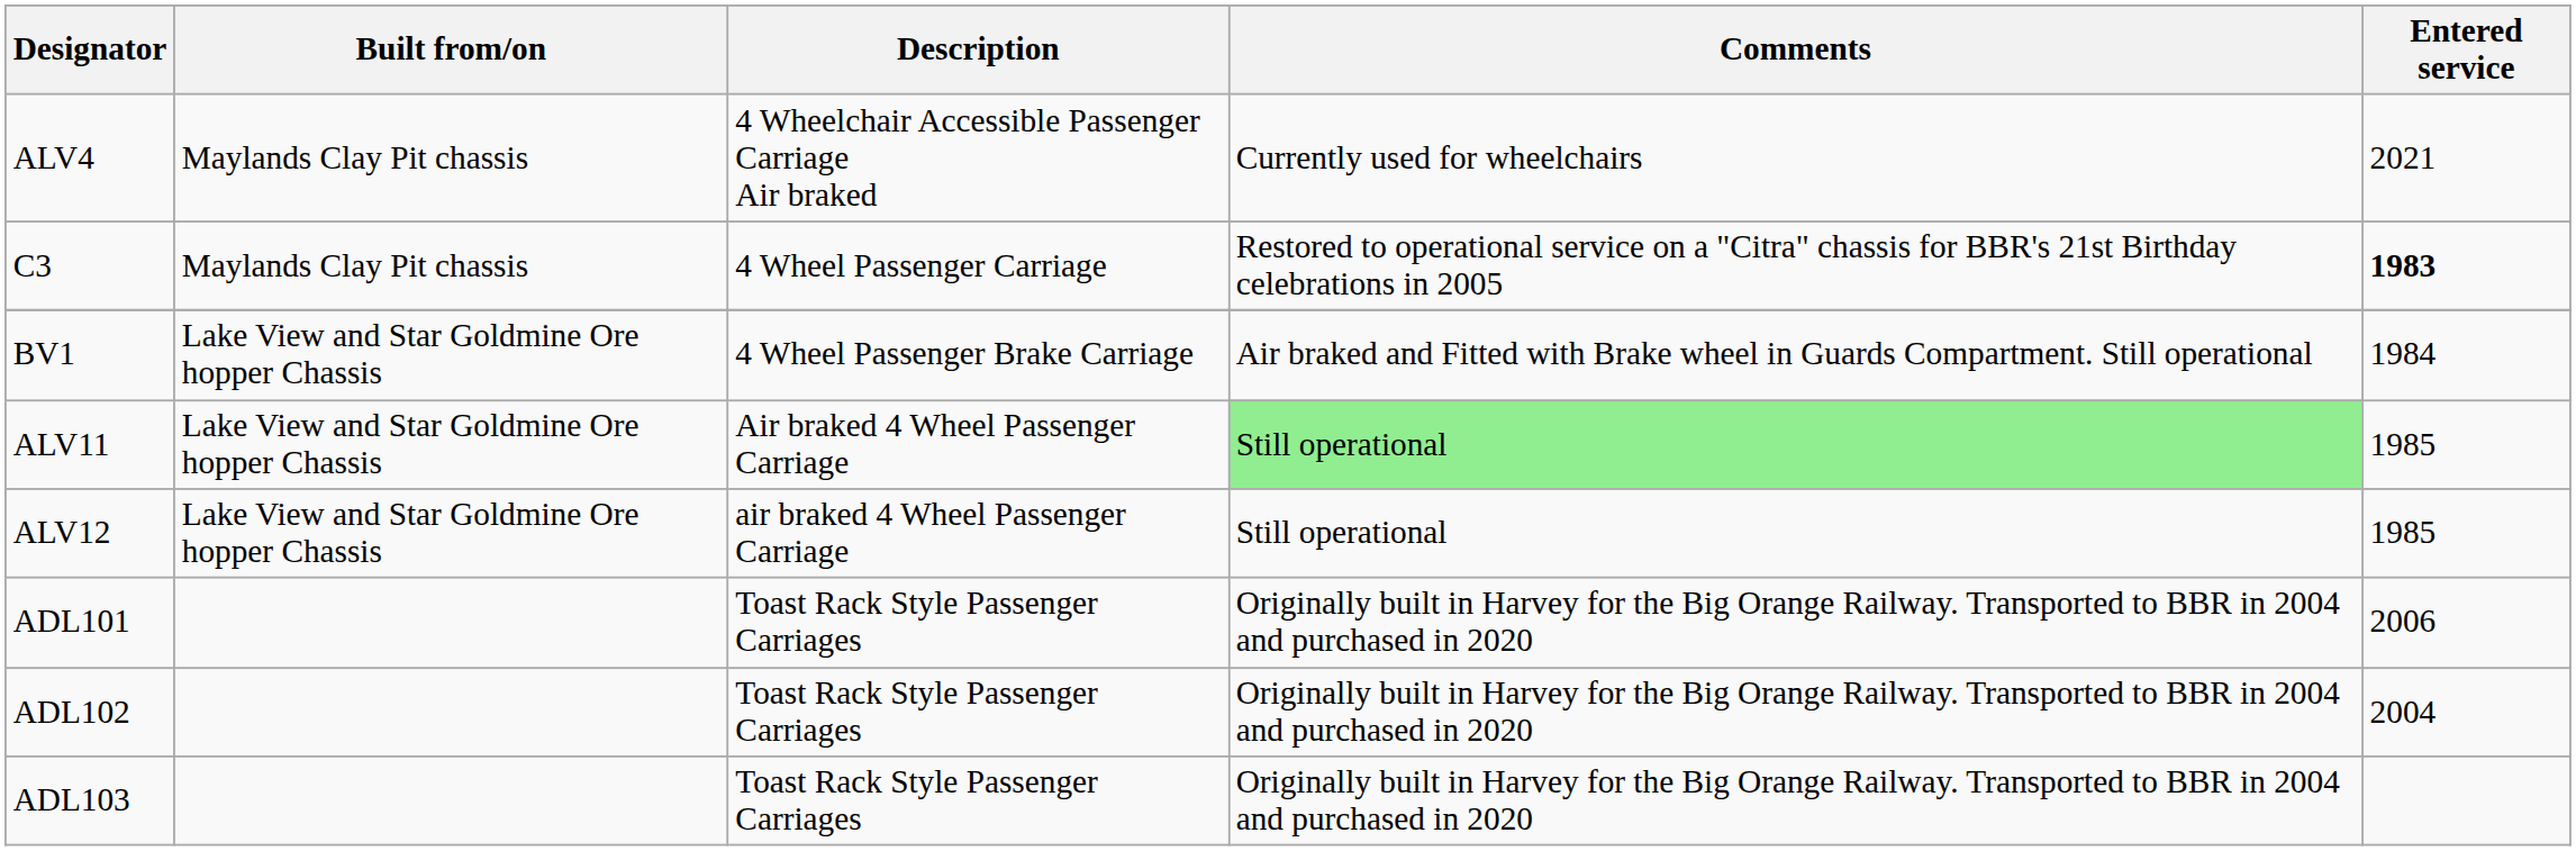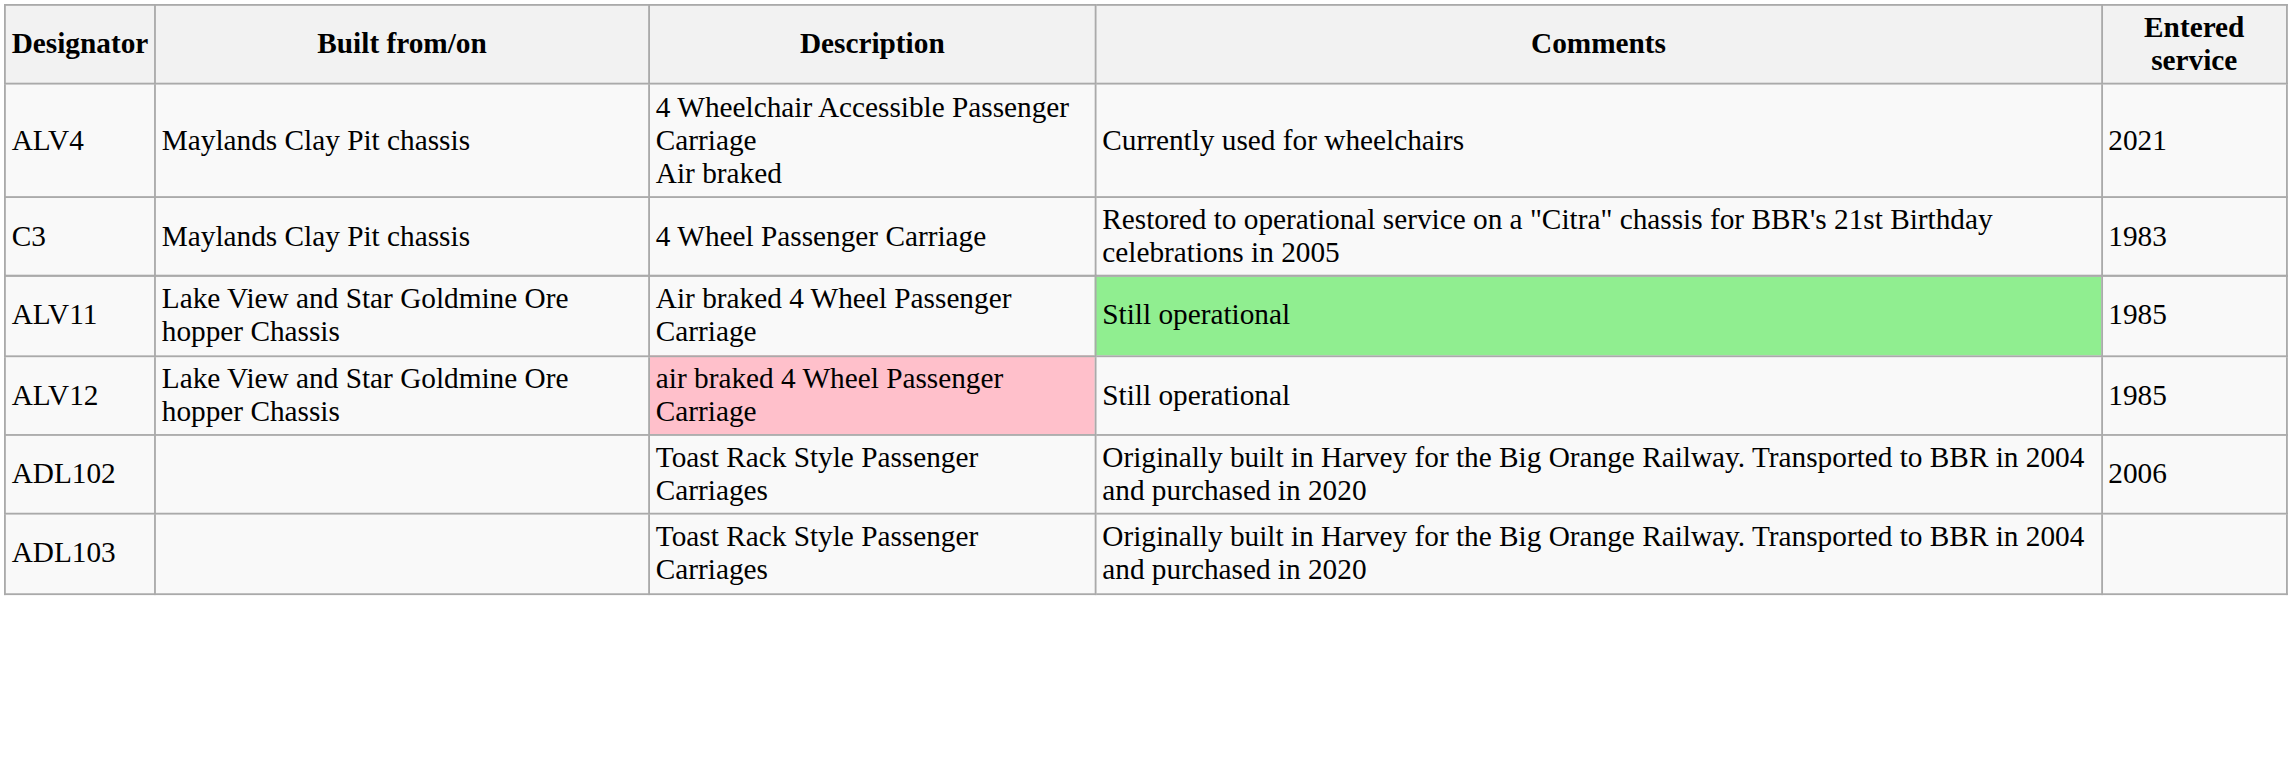C3 | Entered service: bold -> normal
- row: BV1 | Lake View and Star Goldmine Ore hopper Chassis | 4 Wheel Passenger Brake Carriage | Air braked and Fitted with Brake wheel in Guards Compartment. Still operational | 1984
ALV12 | Description: no background -> pink background
- row: ADL101 | Toast Rack Style Passenger Carriages | Originally built in Harvey for the Big Orange Railway. Transported to BBR in 2004 and purchased in 2020 | 2006
ADL102 | Entered service: 2004 -> 2006
